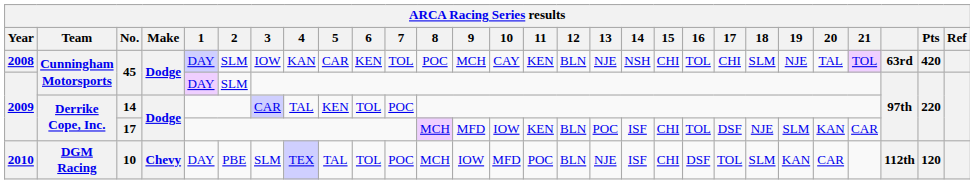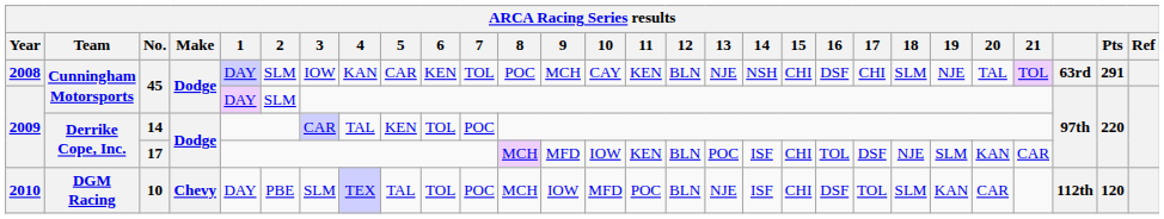2008 / 45 | 16: TOL -> DSF
2008 / 45 | Pts: 420 -> 291
